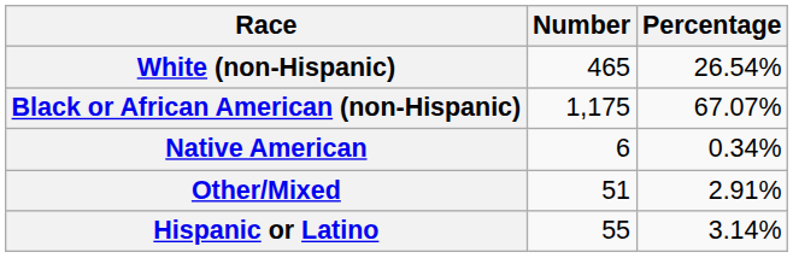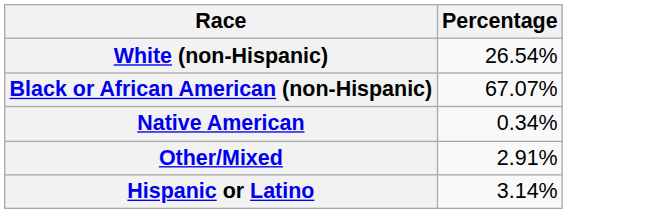- column: Number | 465 | 1,175 | 6 | 51 | 55
